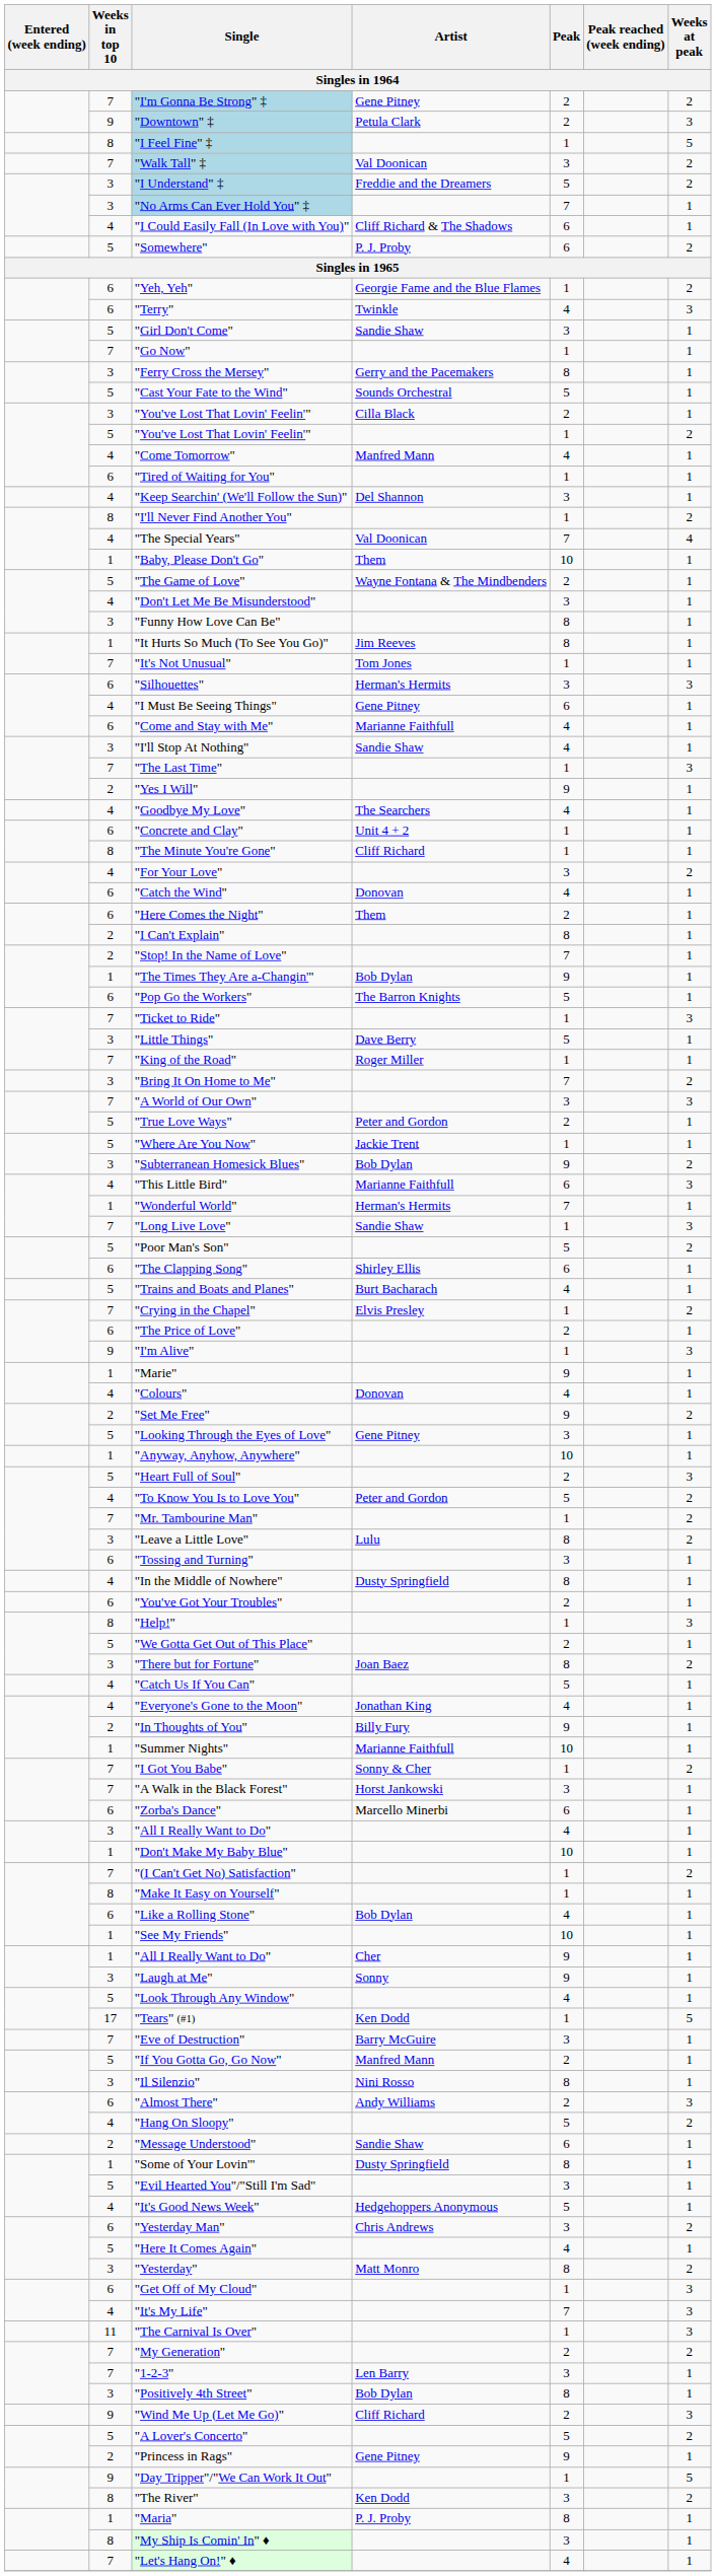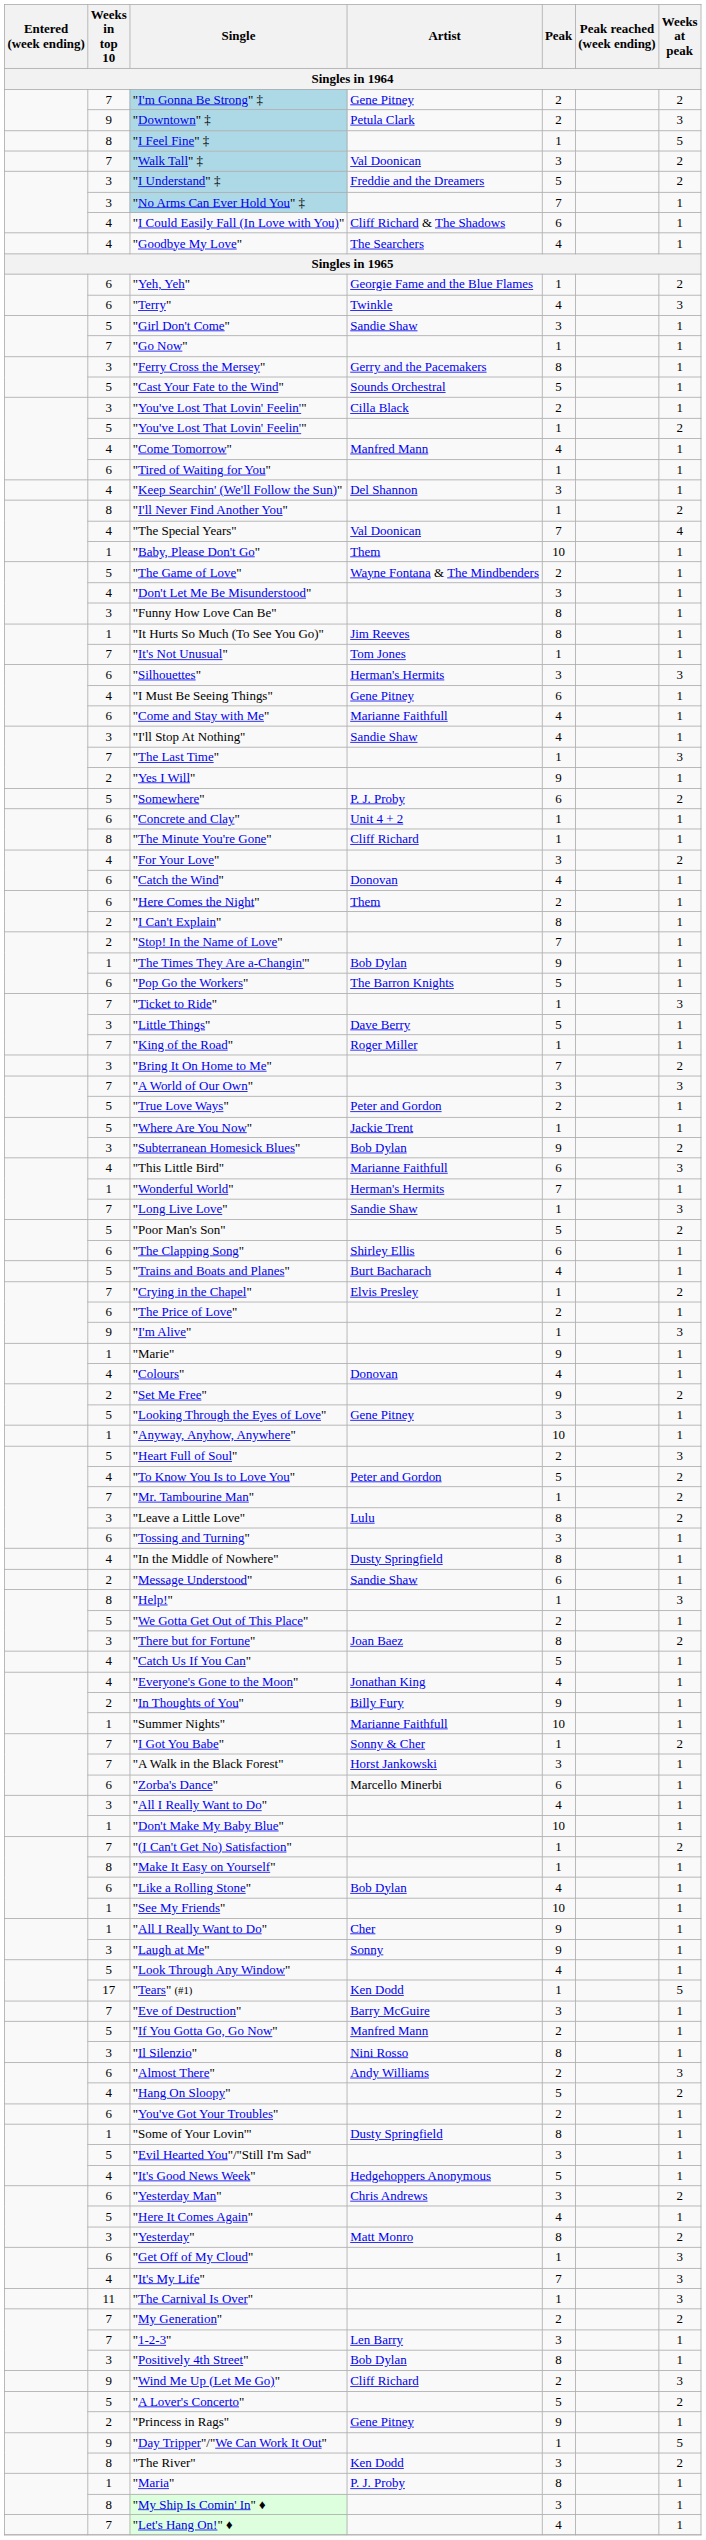rows swapped: "Somewhere" <-> "Goodbye My Love"
rows swapped: "You've Got Your Troubles" <-> "Message Understood"
